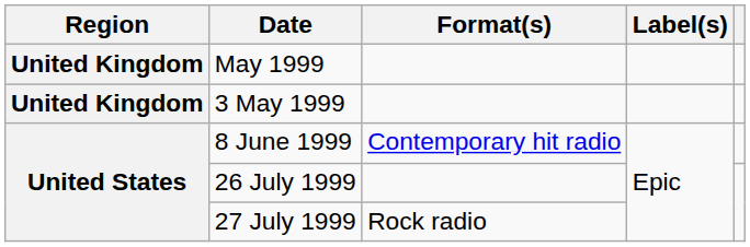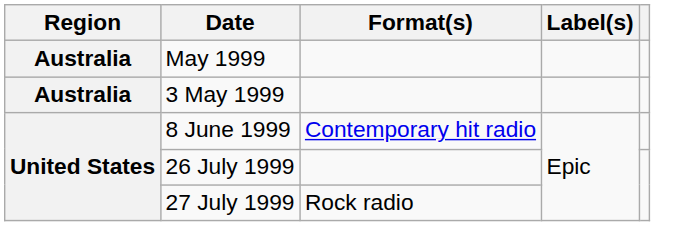May 1999 | Region: United Kingdom -> Australia
3 May 1999 | Region: United Kingdom -> Australia
